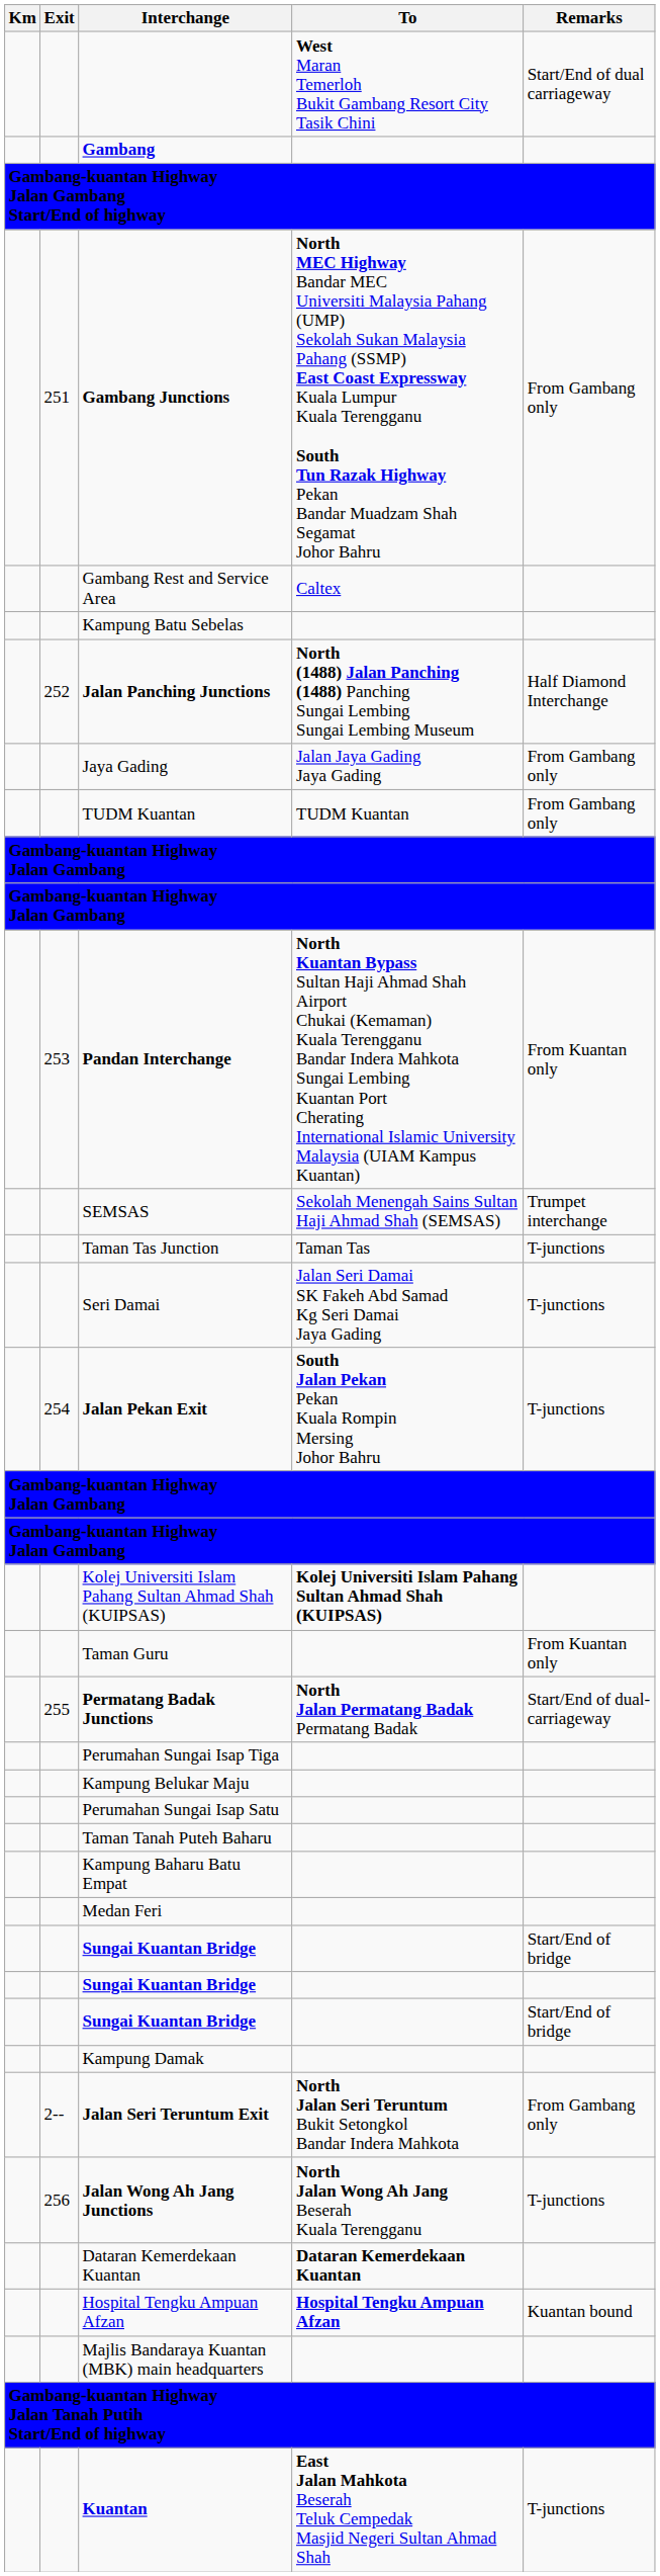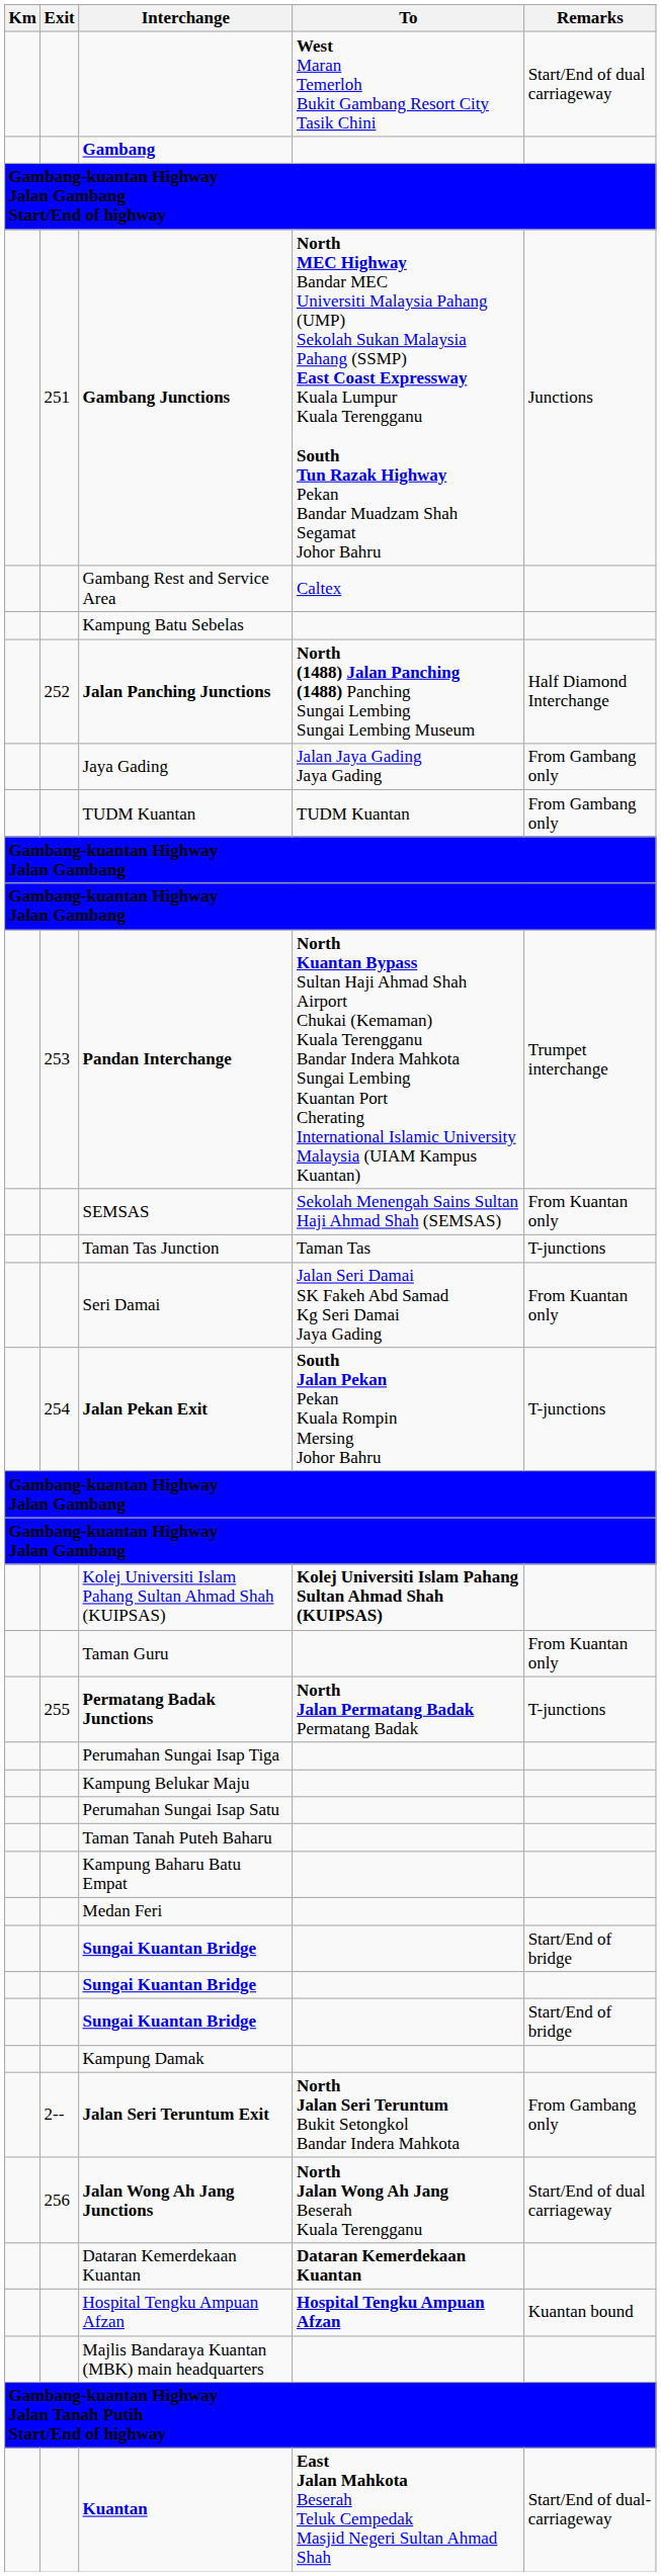Gambang Junctions | Remarks: From Gambang only -> Junctions
Pandan Interchange | Remarks: From Kuantan only -> Trumpet interchange
SEMSAS | Remarks: Trumpet interchange -> From Kuantan only
Seri Damai | Remarks: T-junctions -> From Kuantan only
Permatang Badak Junctions | Remarks: Start/End of dual-carriageway -> T-junctions
Jalan Wong Ah Jang Junctions | Remarks: T-junctions -> Start/End of dual carriageway
Kuantan | Remarks: T-junctions -> Start/End of dual-carriageway
